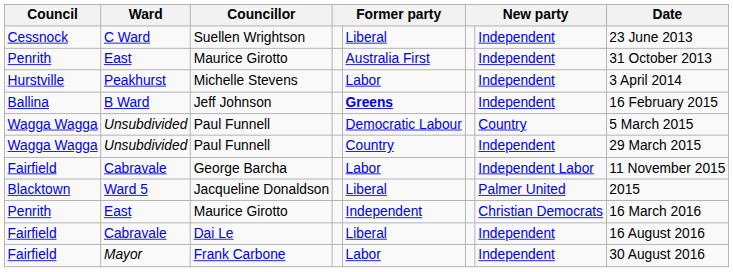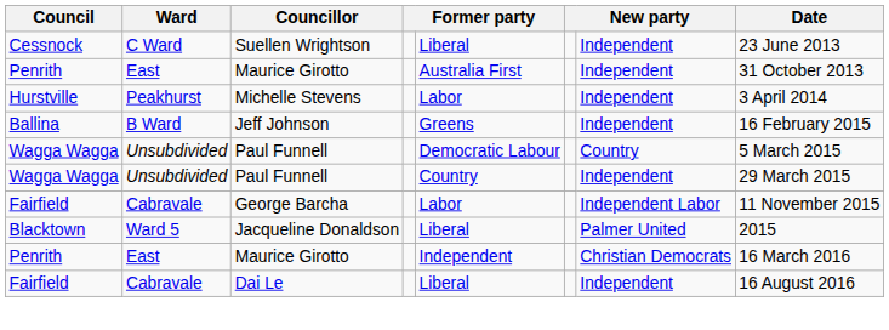Jeff Johnson | column 5: bold -> normal
- row: Fairfield | Mayor | Frank Carbone | Labor | Independent | 30 August 2016
